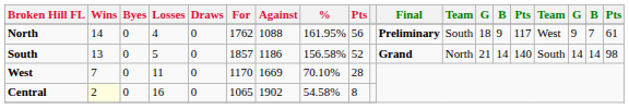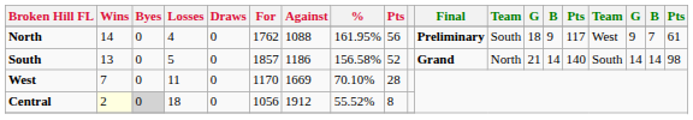Central | Byes: no background -> lightgrey background
Central | Losses: 16 -> 18
Central | For: 1065 -> 1056
Central | Against: 1902 -> 1912
Central | %: 54.58% -> 55.52%
